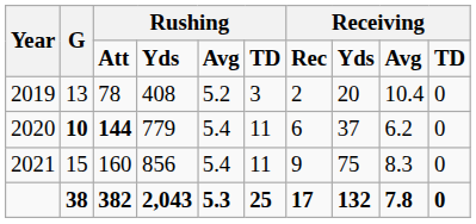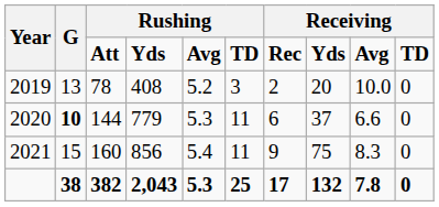2019 | column 9: 10.4 -> 10.0
2020 | column 3: bold -> normal
2020 | column 5: 5.4 -> 5.3
2020 | column 9: 6.2 -> 6.6
